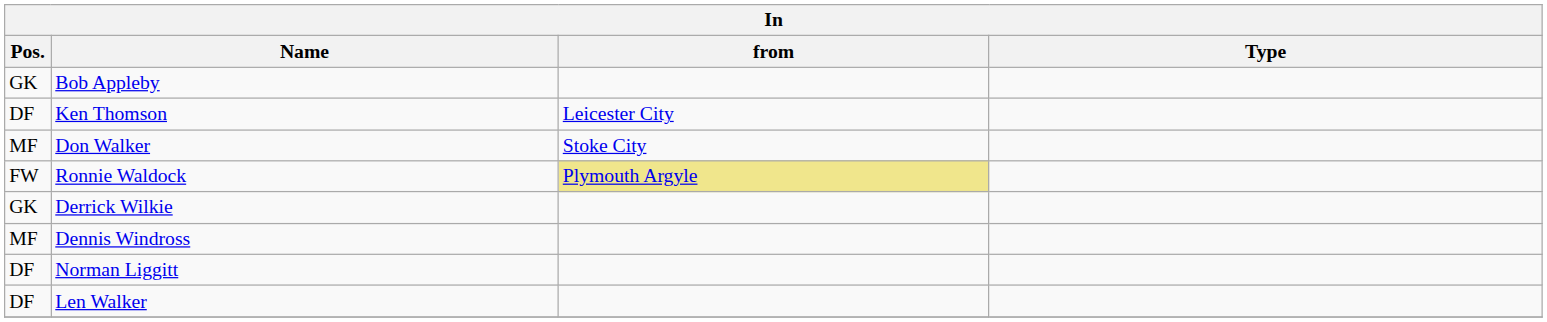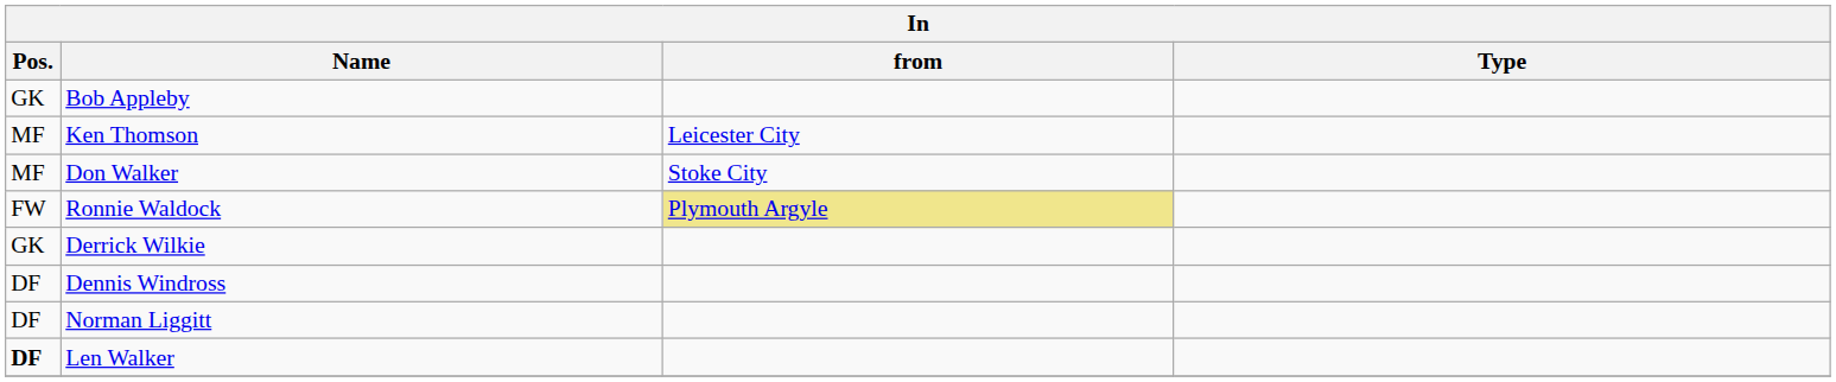Ken Thomson | Pos.: DF -> MF
Dennis Windross | Pos.: MF -> DF
Len Walker | Pos.: normal -> bold
